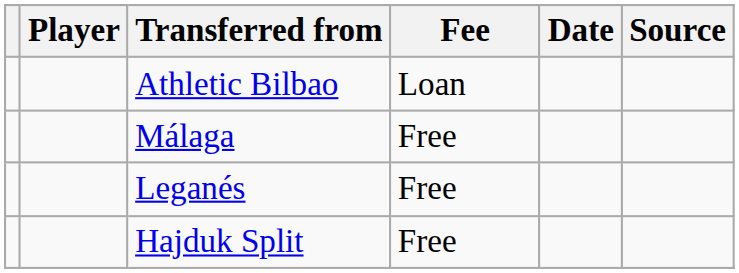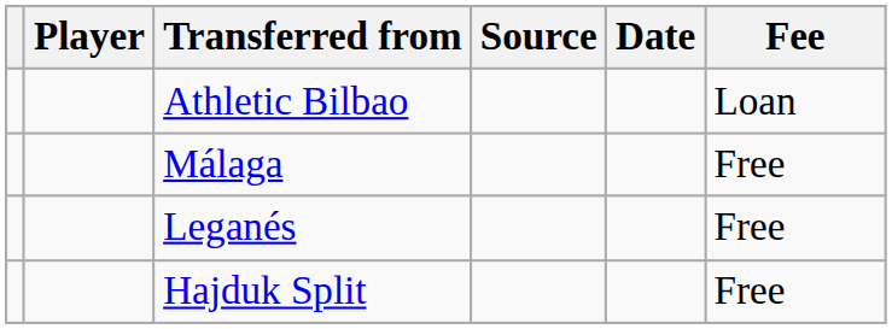columns swapped: Fee <-> Source
